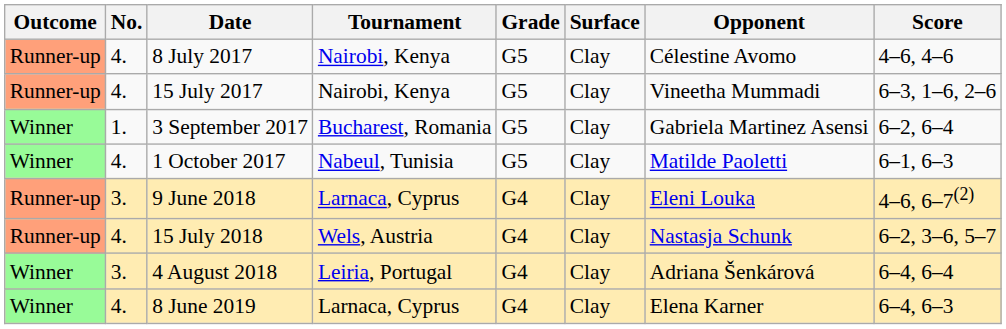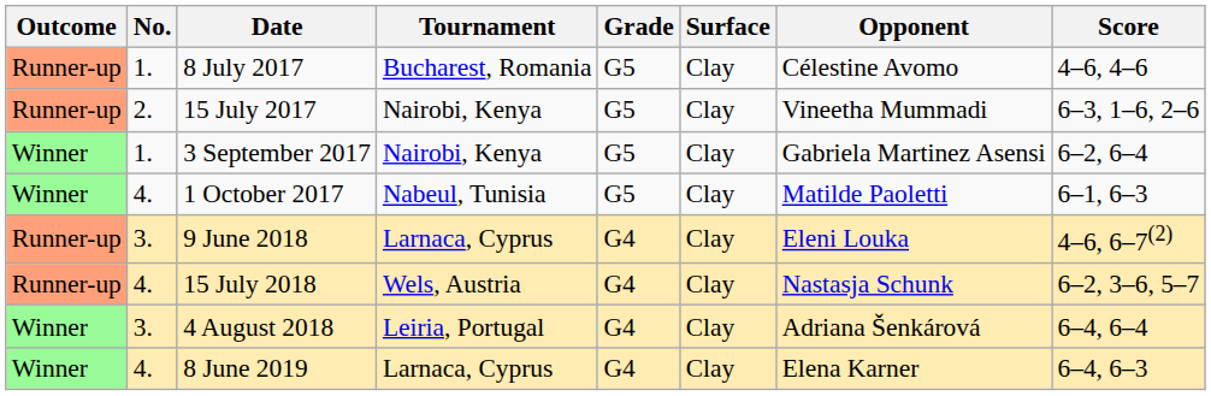8 July 2017 | No.: 4. -> 1.
8 July 2017 | Tournament: Nairobi, Kenya -> Bucharest, Romania
15 July 2017 | No.: 4. -> 2.
3 September 2017 | Tournament: Bucharest, Romania -> Nairobi, Kenya
